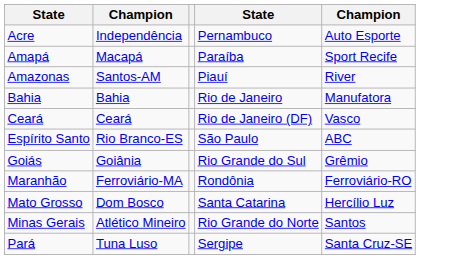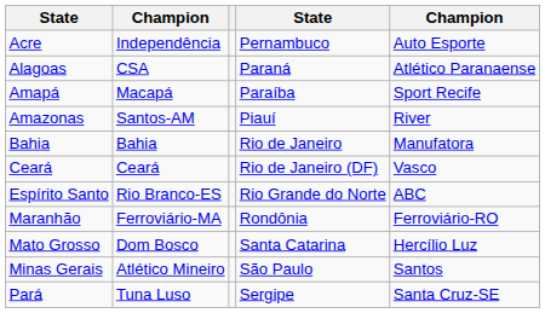+ row: Alagoas | CSA | Paraná | Atlético Paranaense
Espírito Santo | column 4: São Paulo -> Rio Grande do Norte
- row: Goiás | Goiânia | Rio Grande do Sul | Grêmio
Minas Gerais | column 4: Rio Grande do Norte -> São Paulo
